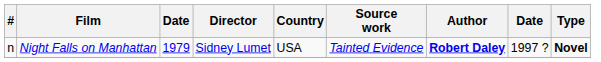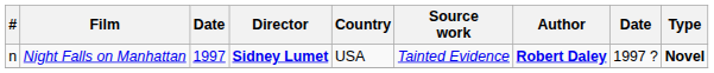Night Falls on Manhattan | column 3: 1979 -> 1997
Night Falls on Manhattan | Director: normal -> bold
